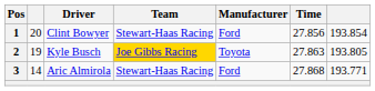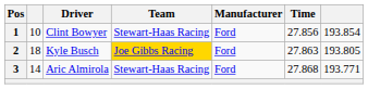1 | column 2: 20 -> 10
2 | column 2: 19 -> 18
2 | Manufacturer: Toyota -> Ford
